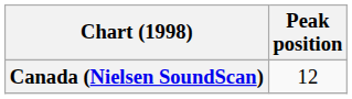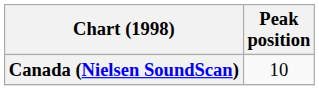Canada (Nielsen SoundScan) | Peak position: 12 -> 10
